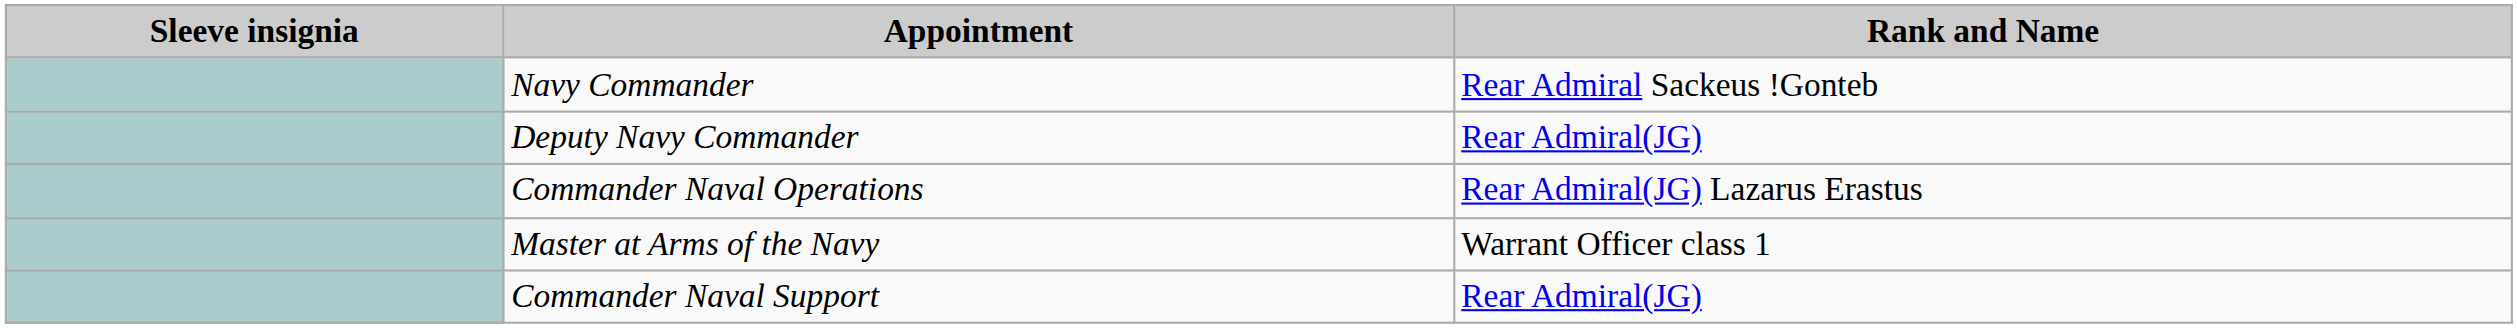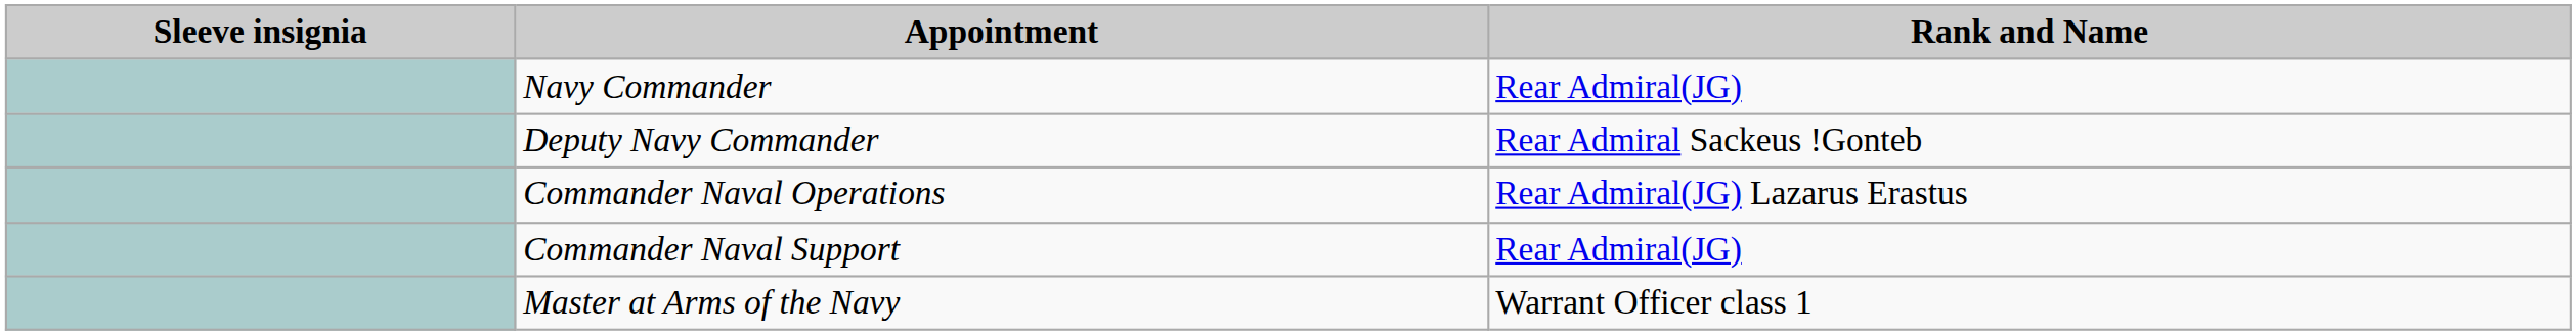Navy Commander | Rank and Name: Rear Admiral Sackeus !Gonteb -> Rear Admiral(JG)
Deputy Navy Commander | Rank and Name: Rear Admiral(JG) -> Rear Admiral Sackeus !Gonteb
rows swapped: Commander Naval Support <-> Master at Arms of the Navy
